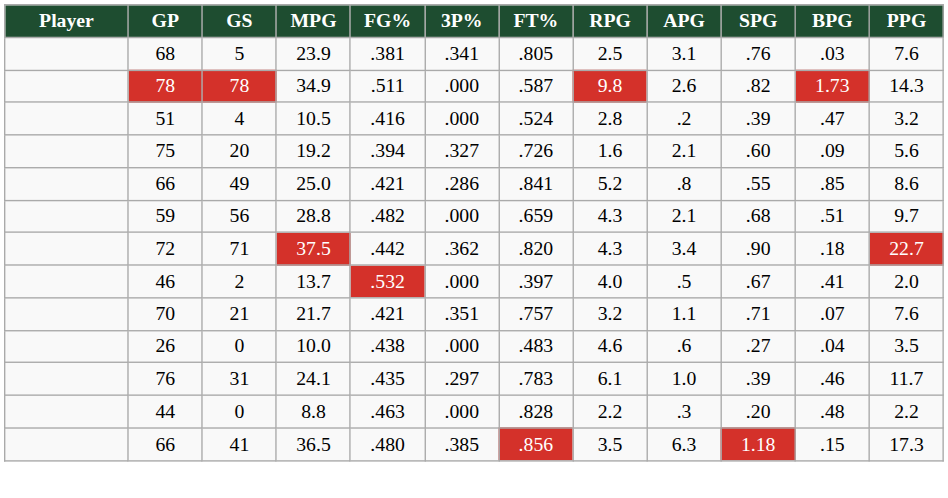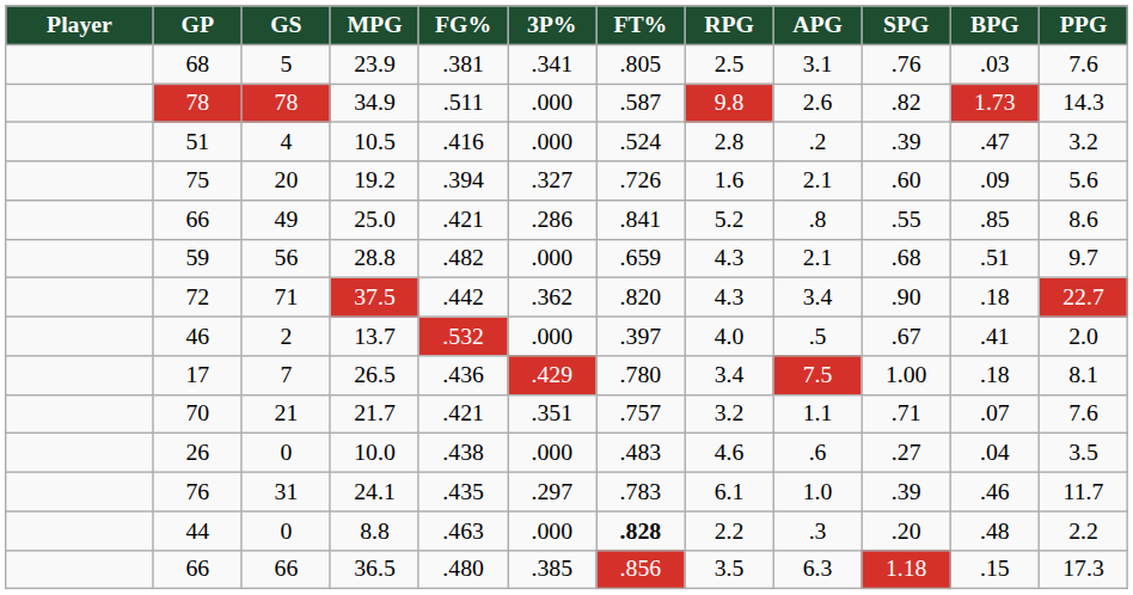+ row: 17 | 7 | 26.5 | .436 | .429 | .780 | 3.4 | 7.5 | 1.00 | .18 | 8.1
8.8 | FT%: normal -> bold
36.5 | GS: 41 -> 66
